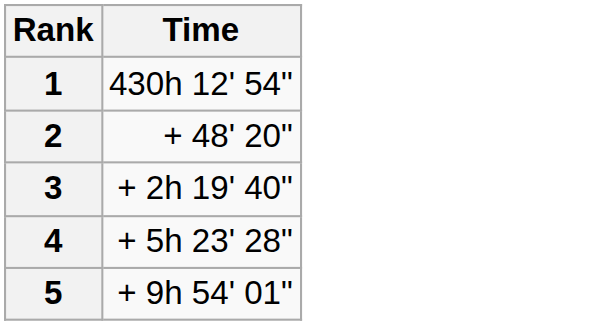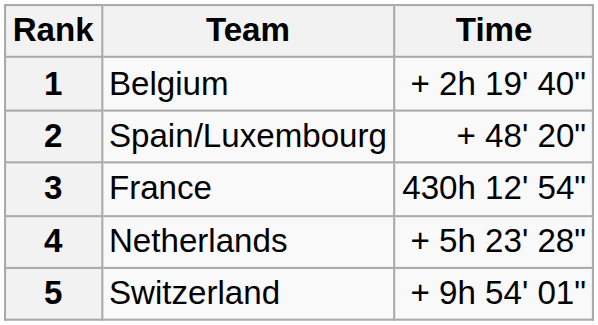+ column: Team | Belgium | Spain/Luxembourg | France | Netherlands | Switzerland
1 | Time: 430h 12' 54" -> + 2h 19' 40"
3 | Time: + 2h 19' 40" -> 430h 12' 54"
